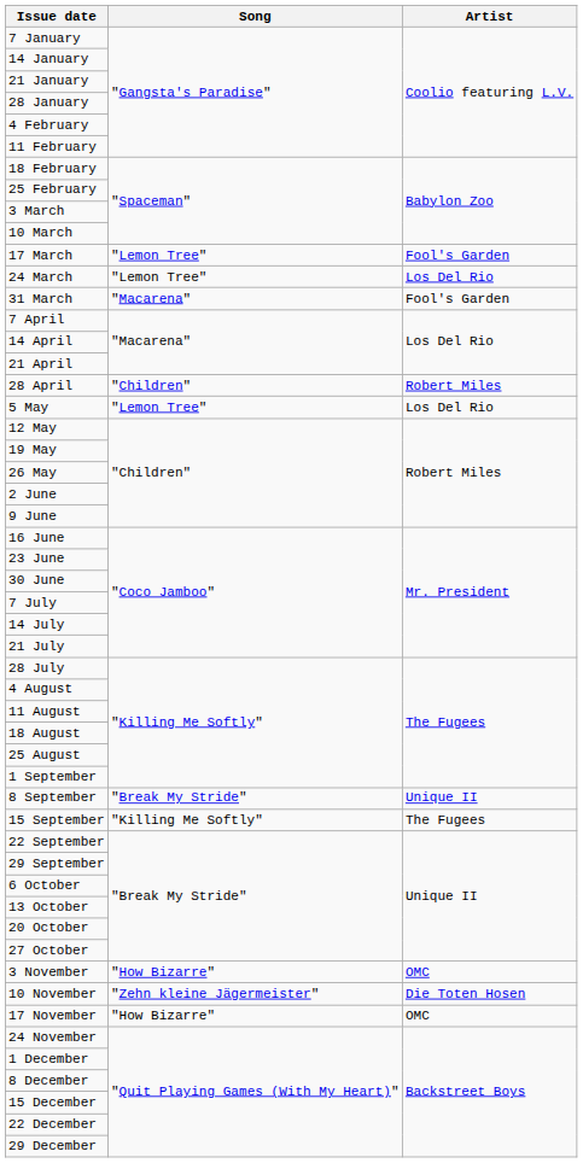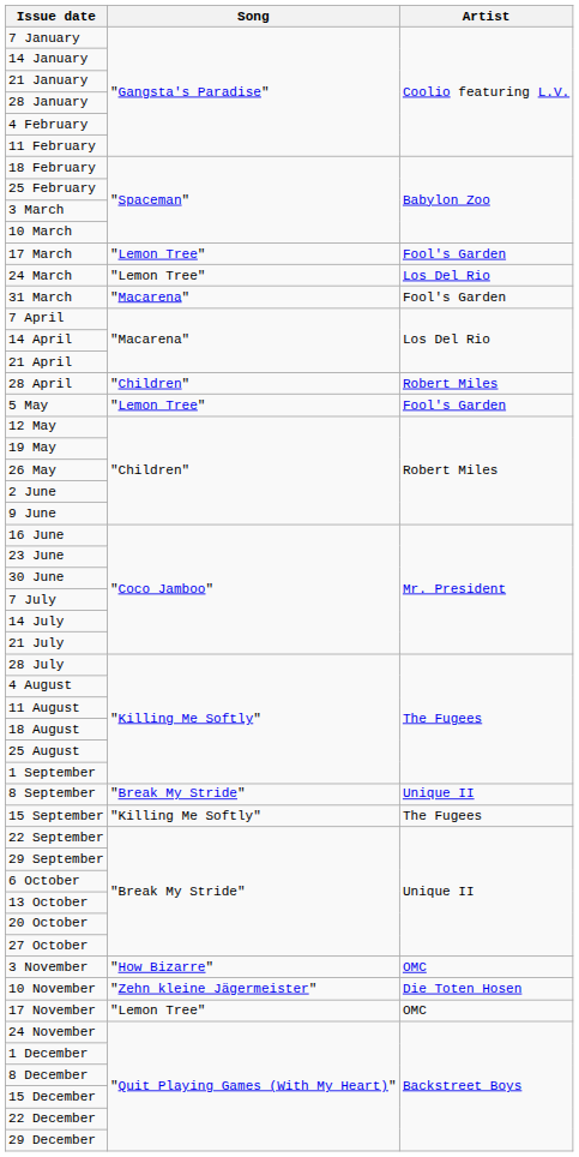5 May | Artist: Los Del Rio -> Fool's Garden
17 November | Song: "How Bizarre" -> "Lemon Tree"
